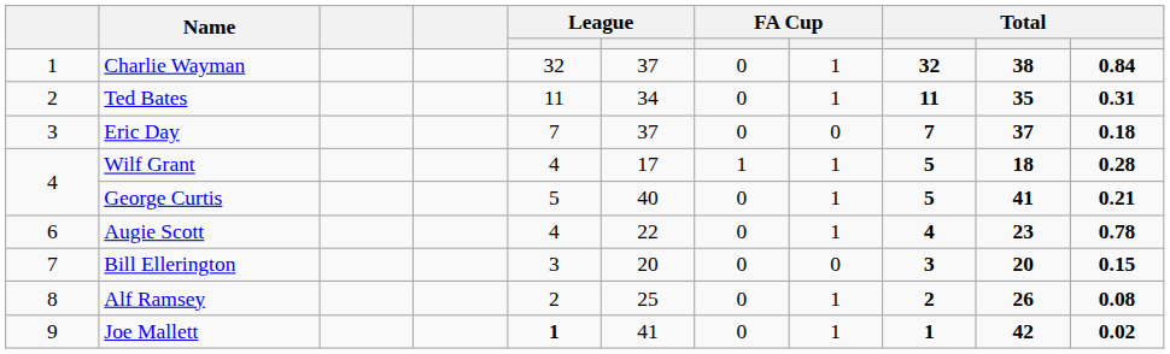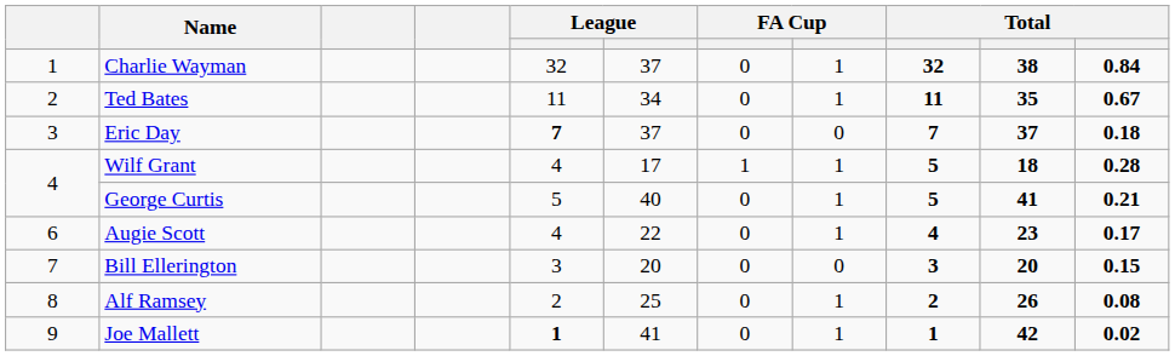Ted Bates | column 11: 0.31 -> 0.67
Eric Day | column 5: normal -> bold
Augie Scott | column 11: 0.78 -> 0.17
